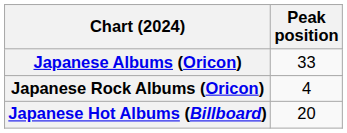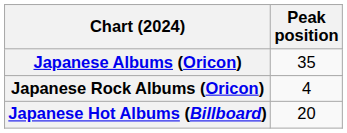Japanese Albums (Oricon) | Peak position: 33 -> 35
